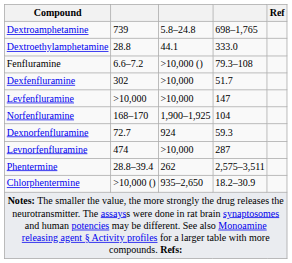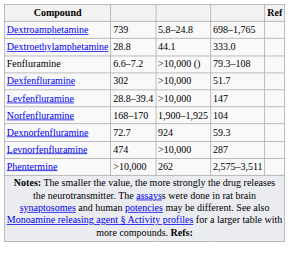Levfenfluramine | column 2: >10,000 -> 28.8–39.4
Phentermine | column 2: 28.8–39.4 -> >10,000
- row: Chlorphentermine | >10,000 () | 935–2,650 | 18.2–30.9
